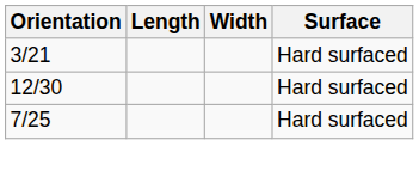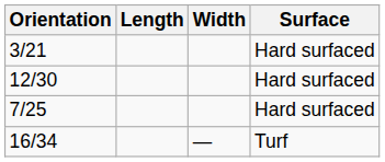+ row: 16/34 | — | Turf
